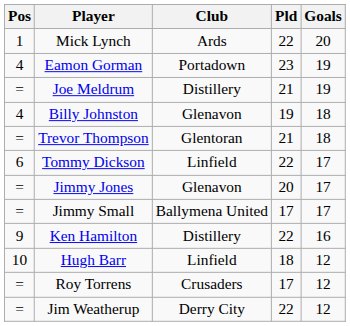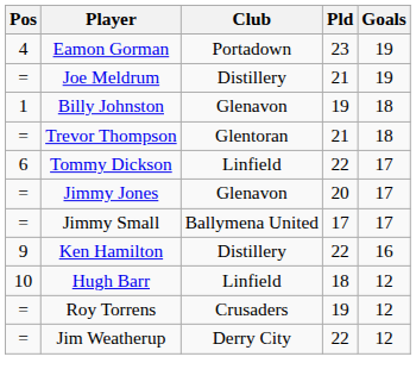- row: 1 | Mick Lynch | Ards | 22 | 20
Billy Johnston | Pos: 4 -> 1
Roy Torrens | Pld: 17 -> 19
